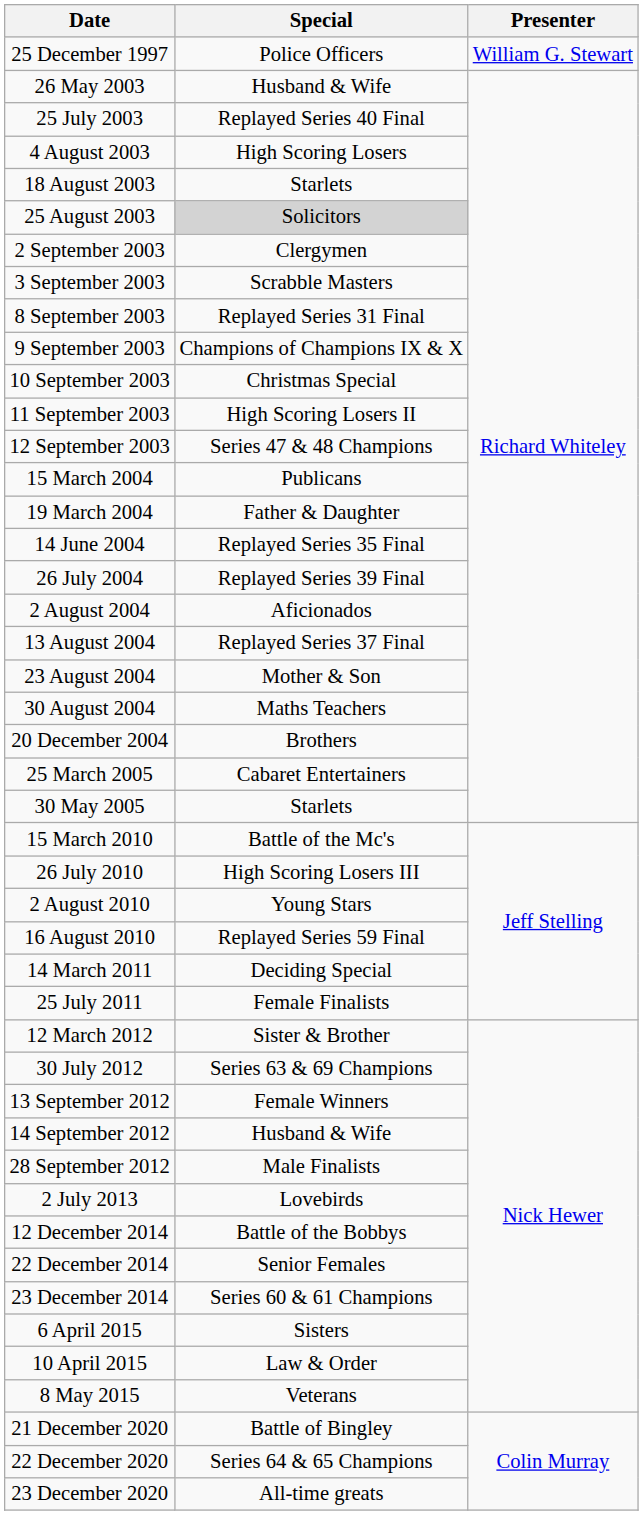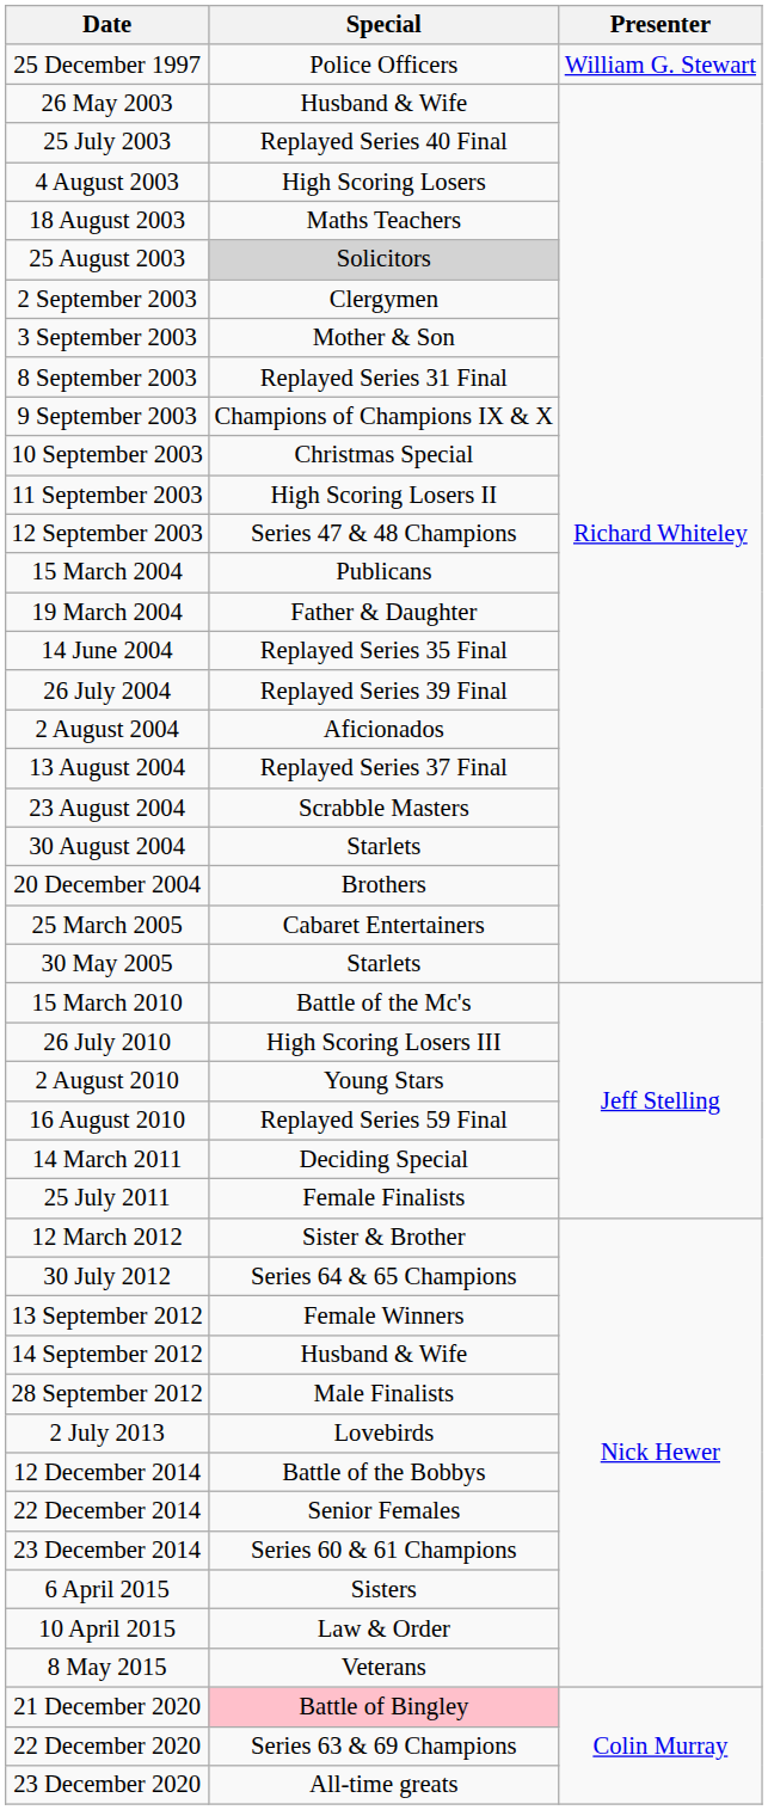18 August 2003 | Special: Starlets -> Maths Teachers
3 September 2003 | Special: Scrabble Masters -> Mother & Son
23 August 2004 | Special: Mother & Son -> Scrabble Masters
30 August 2004 | Special: Maths Teachers -> Starlets
30 July 2012 | Special: Series 63 & 69 Champions -> Series 64 & 65 Champions
21 December 2020 | Special: no background -> pink background
22 December 2020 | Special: Series 64 & 65 Champions -> Series 63 & 69 Champions
